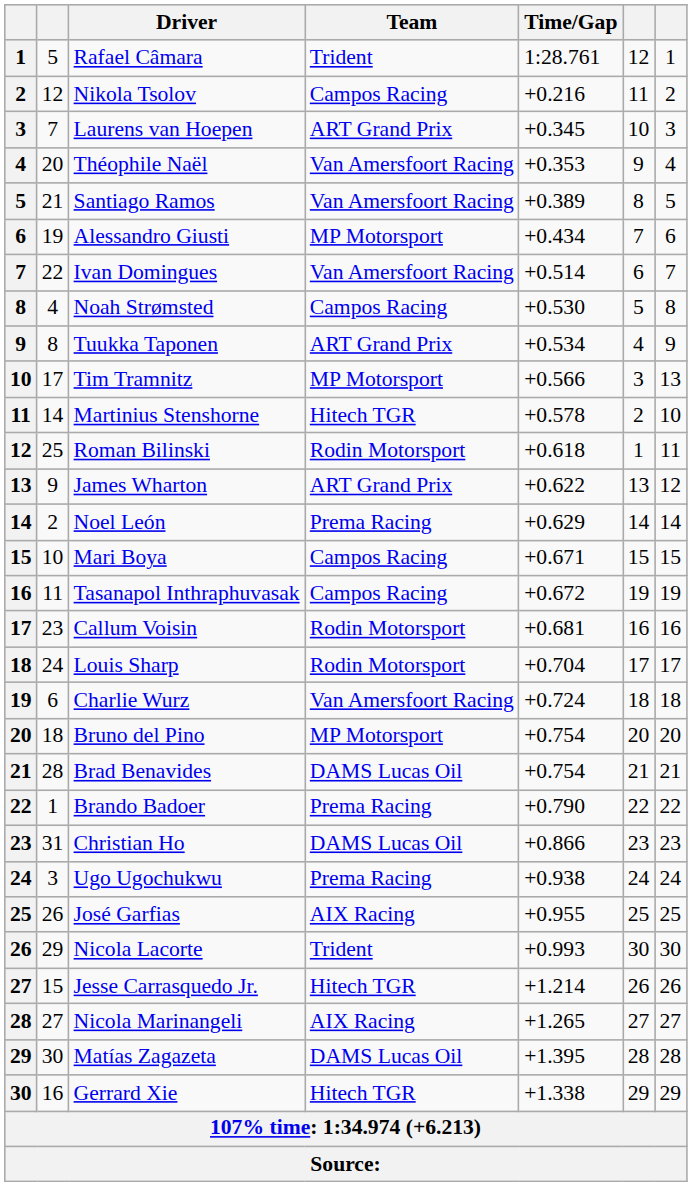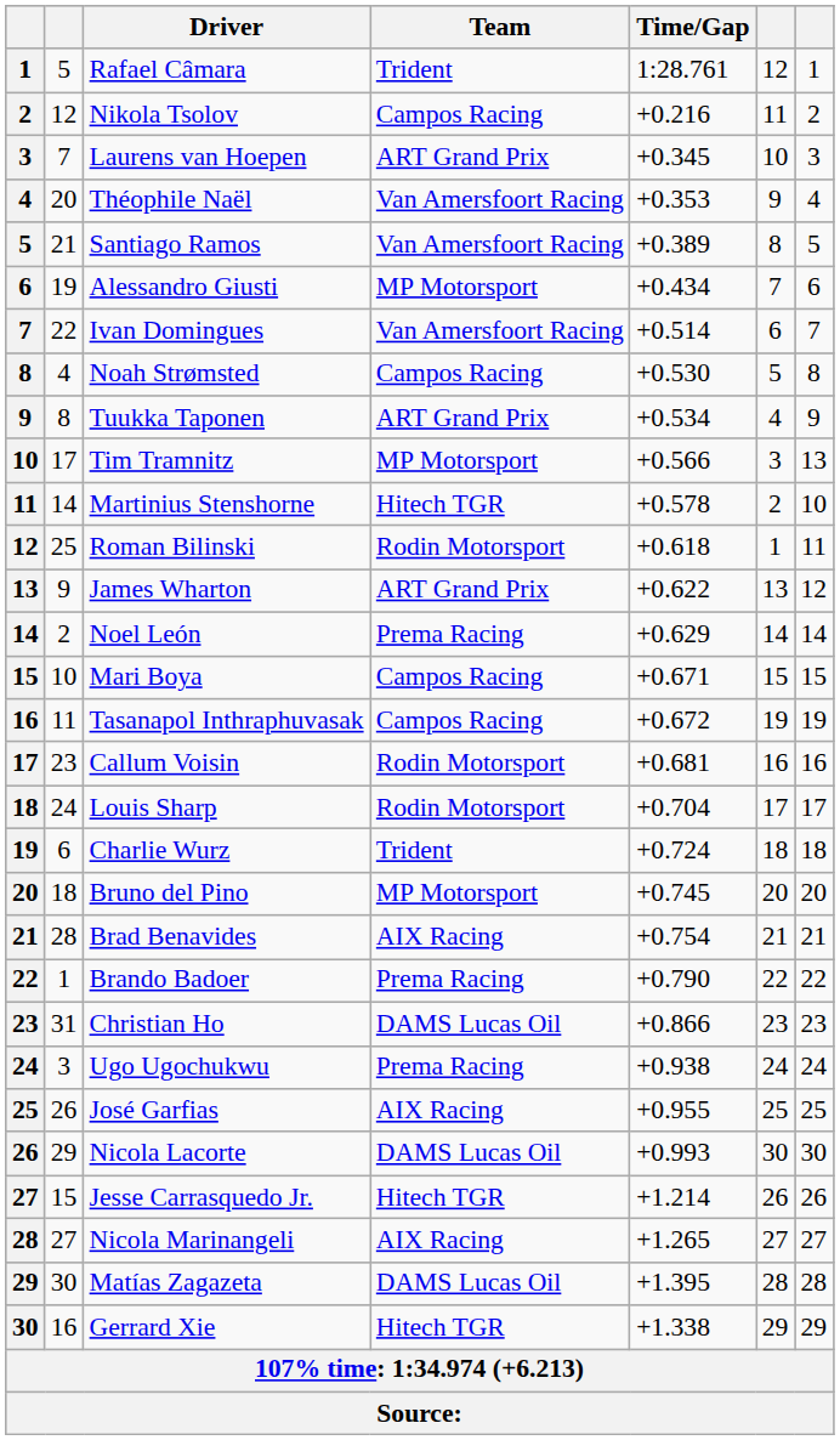Charlie Wurz | Team: Van Amersfoort Racing -> Trident
Bruno del Pino | Time/Gap: +0.754 -> +0.745
Brad Benavides | Team: DAMS Lucas Oil -> AIX Racing
Nicola Lacorte | Team: Trident -> DAMS Lucas Oil
